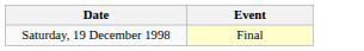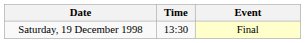+ column: Time | 13:30
